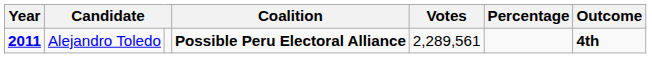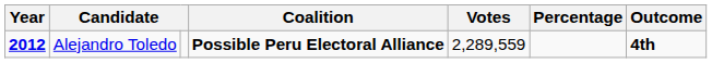Alejandro Toledo | Year: 2011 -> 2012
Alejandro Toledo | Votes: 2,289,561 -> 2,289,559
